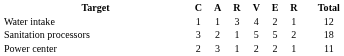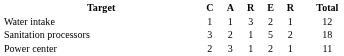- column: V | 4 | 5 | 2
